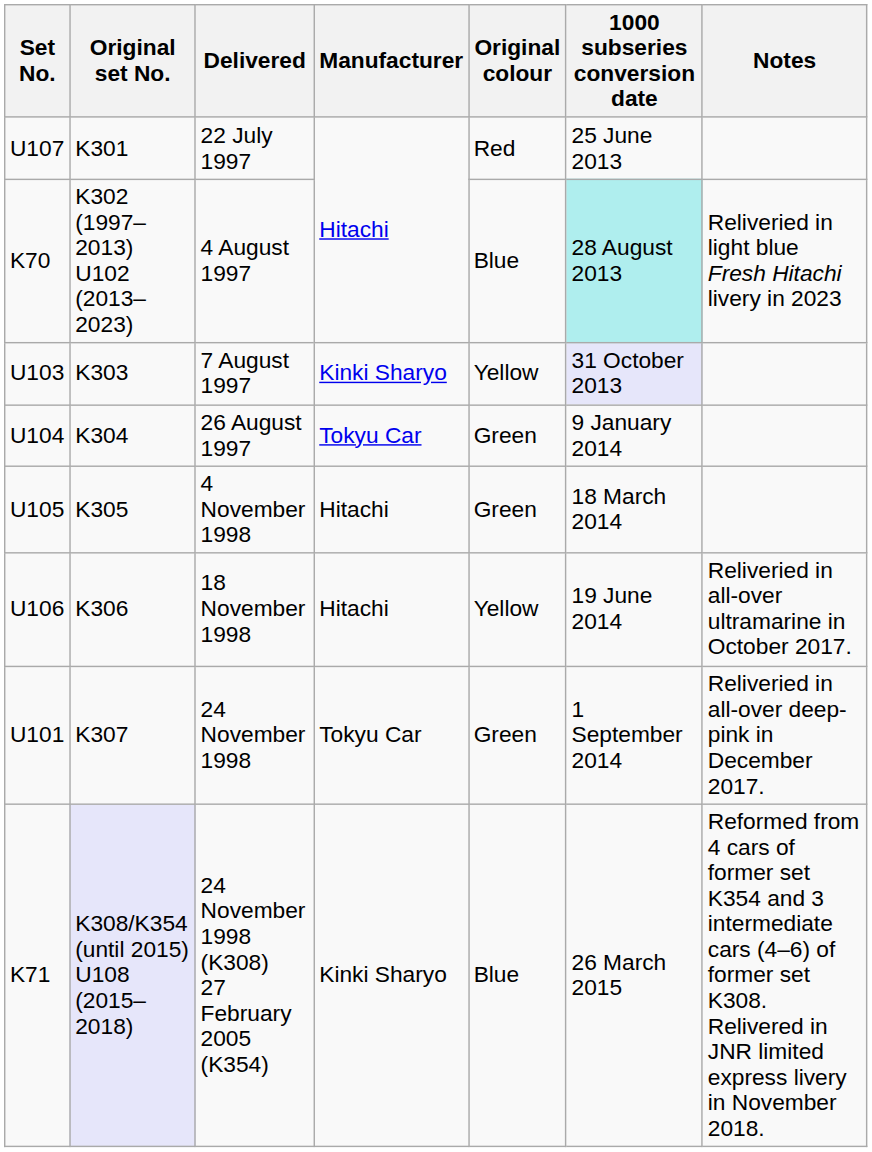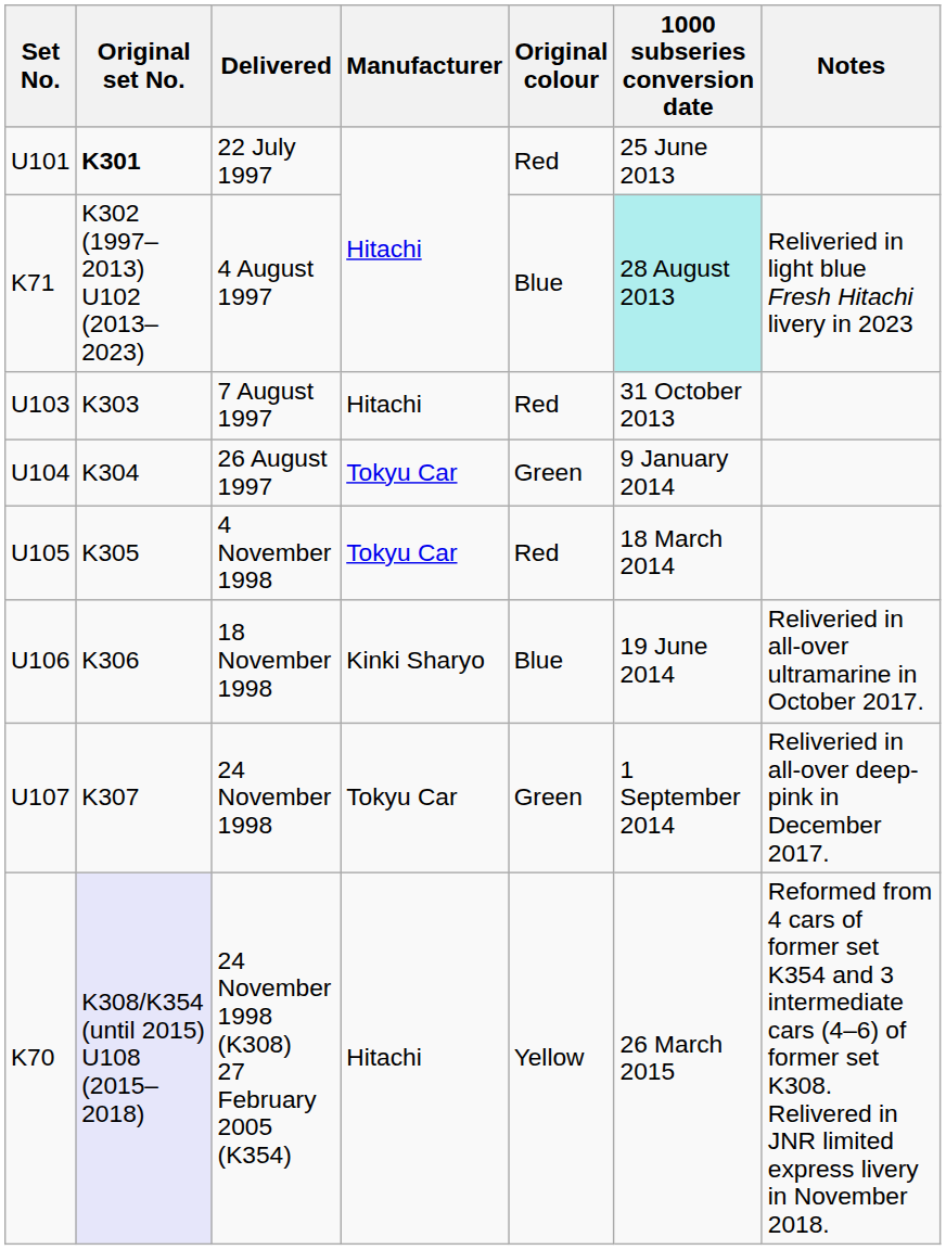22 July 1997 | Set No.: U107 -> U101
22 July 1997 | Original set No.: normal -> bold
4 August 1997 | Set No.: K70 -> K71
7 August 1997 | Manufacturer: Kinki Sharyo -> Hitachi
7 August 1997 | Original colour: Yellow -> Red
7 August 1997 | 1000 subseries conversion date: lavender background -> no background
4 November 1998 | Manufacturer: Hitachi -> Tokyu Car
4 November 1998 | Original colour: Green -> Red
18 November 1998 | Manufacturer: Hitachi -> Kinki Sharyo
18 November 1998 | Original colour: Yellow -> Blue
24 November 1998 | Set No.: U101 -> U107
24 November 1998 (K308) 27 February 2005 (K354) | Set No.: K71 -> K70
24 November 1998 (K308) 27 February 2005 (K354) | Manufacturer: Kinki Sharyo -> Hitachi
24 November 1998 (K308) 27 February 2005 (K354) | Original colour: Blue -> Yellow
